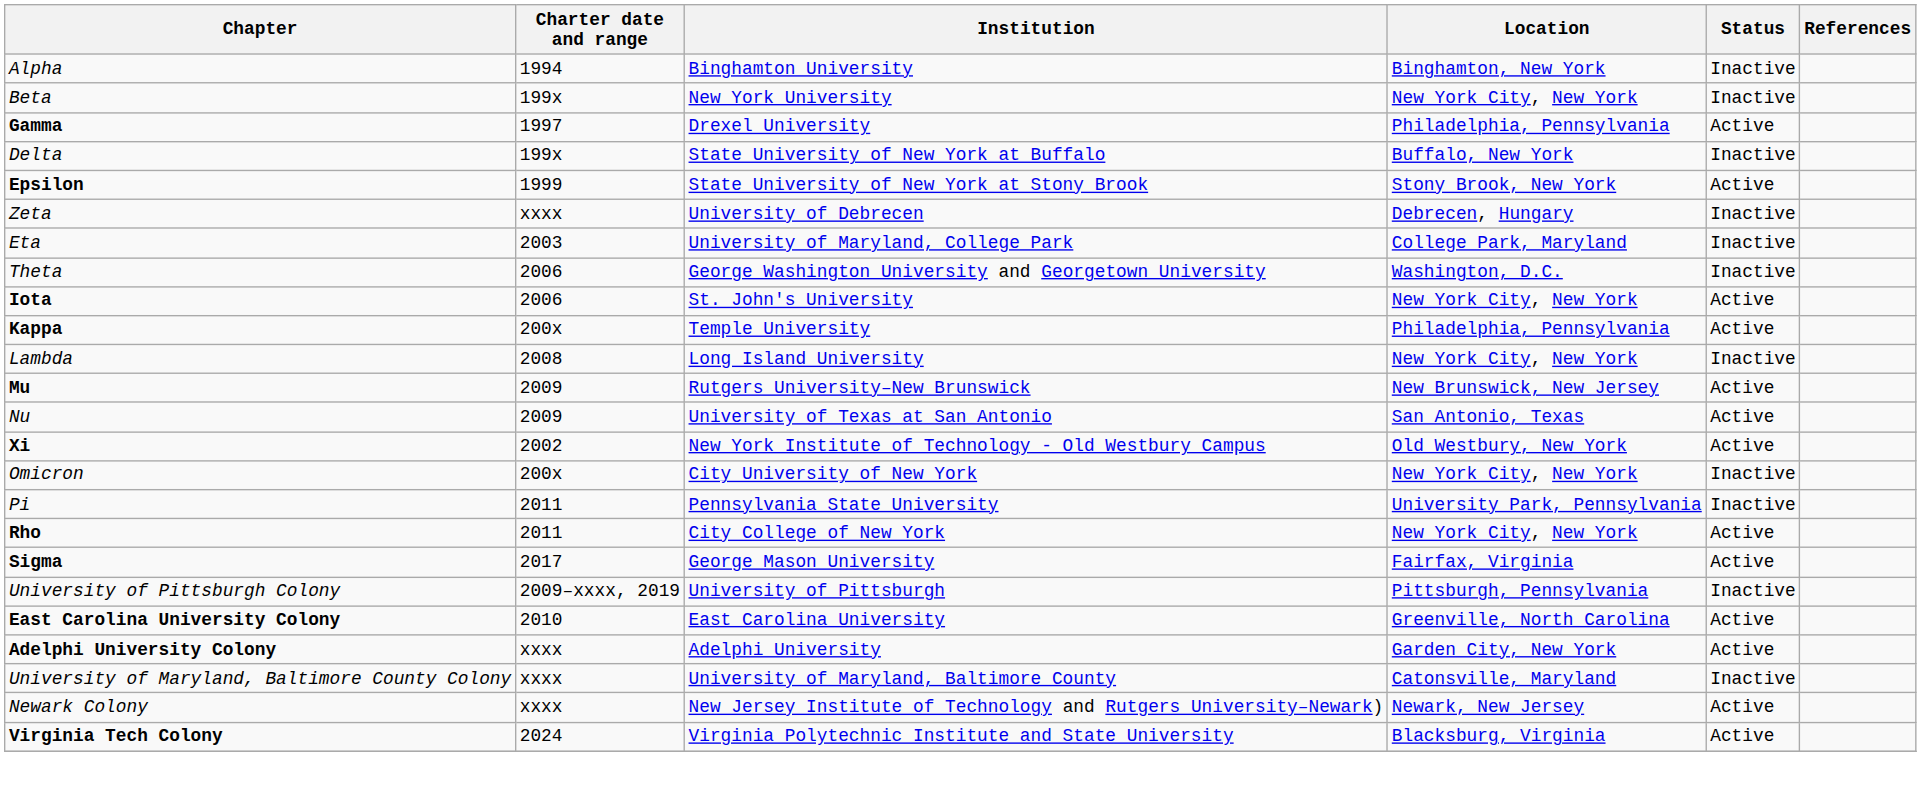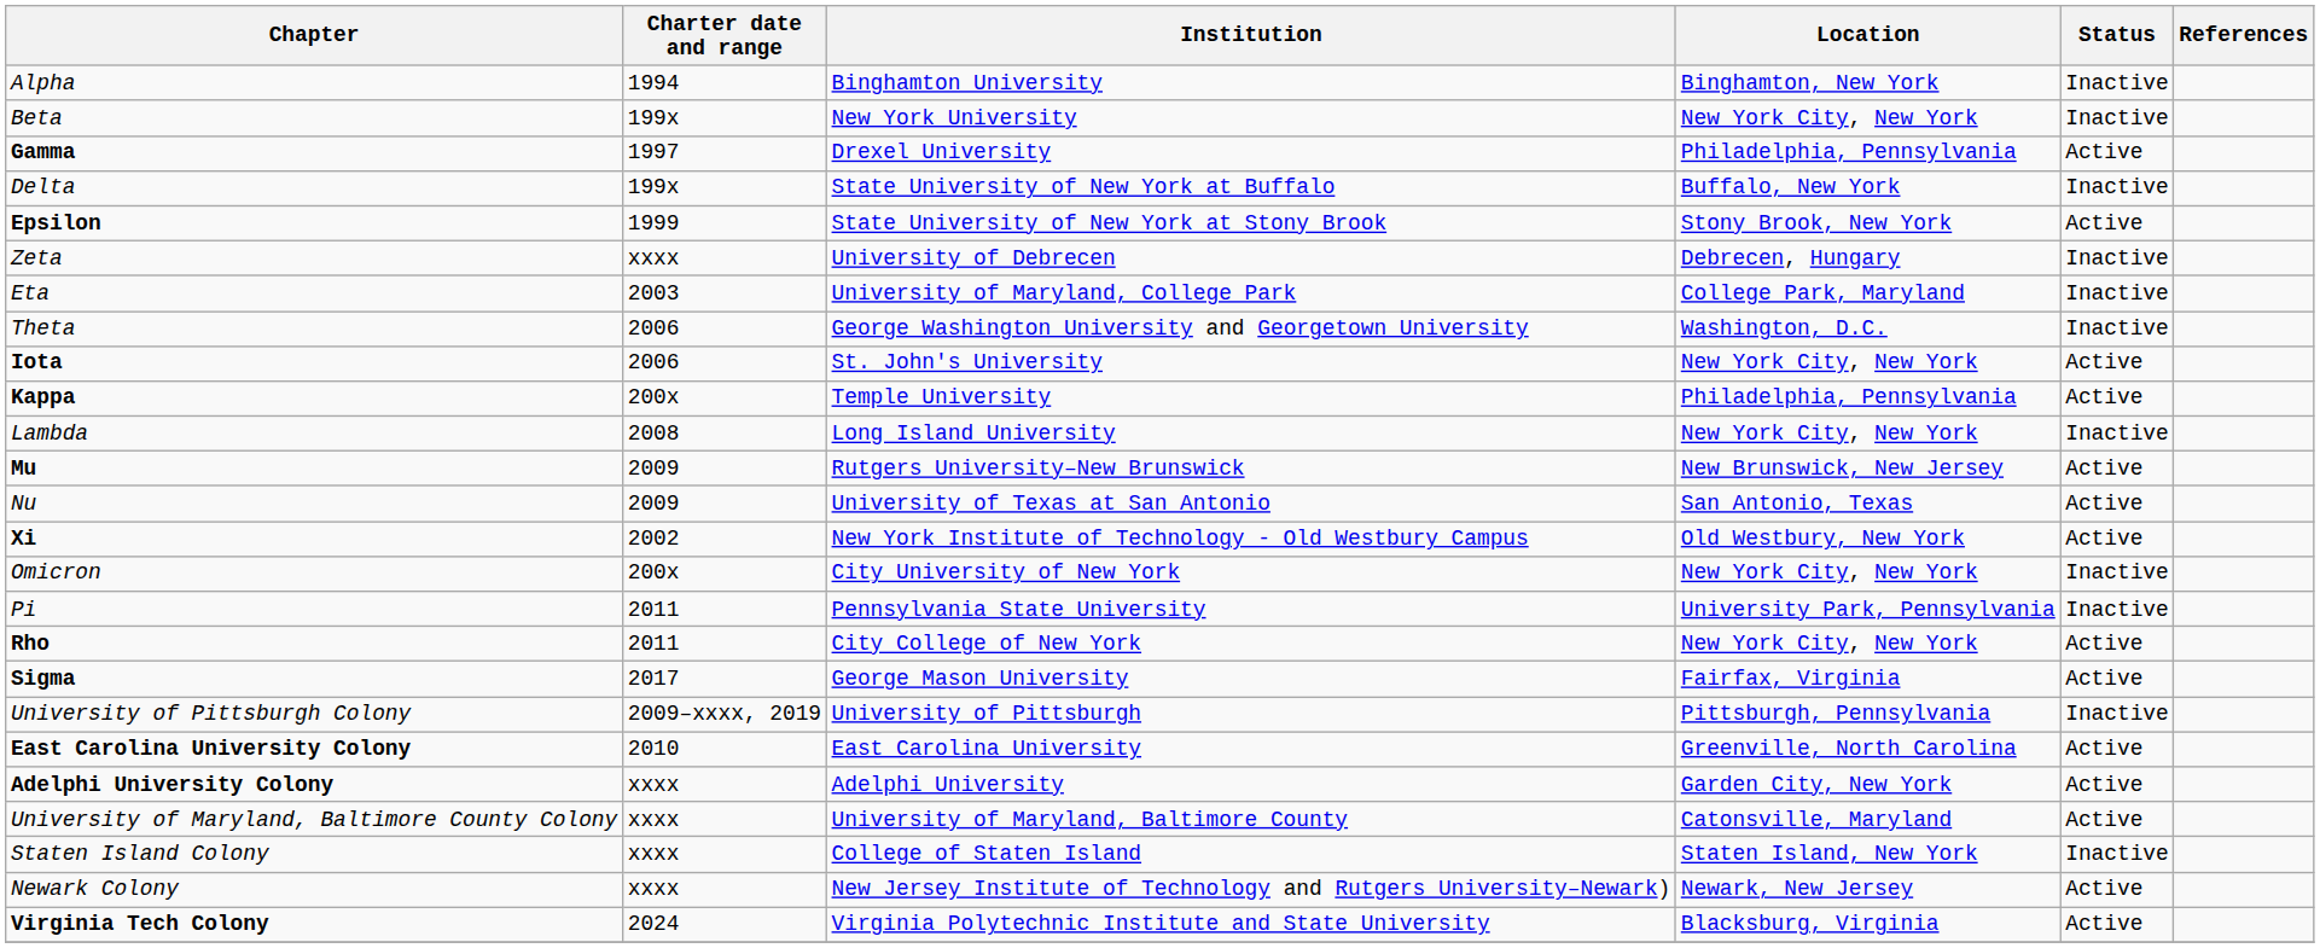University of Maryland, Baltimore County Colony | Status: Inactive -> Active
+ row: Staten Island Colony | xxxx | College of Staten Island | Staten Island, New York | Inactive
